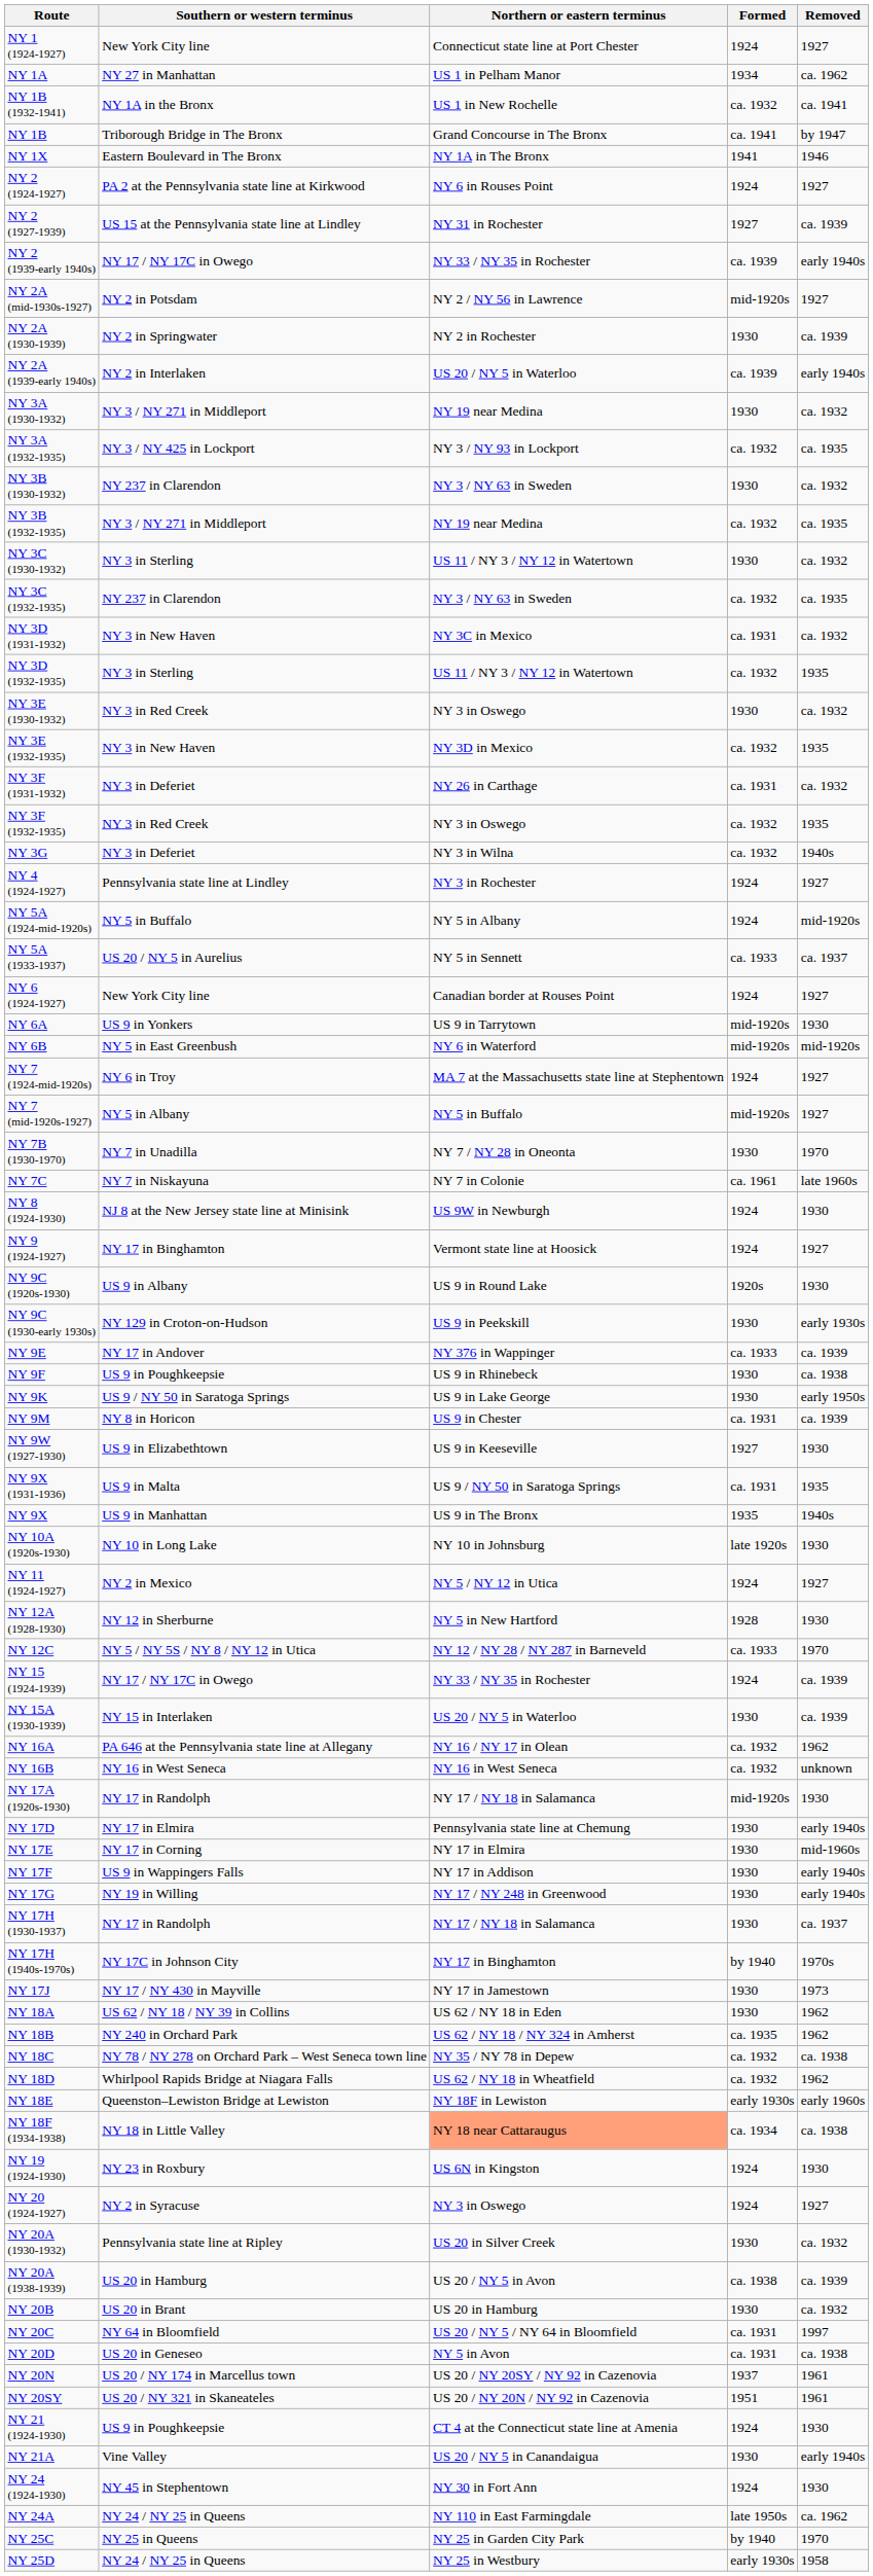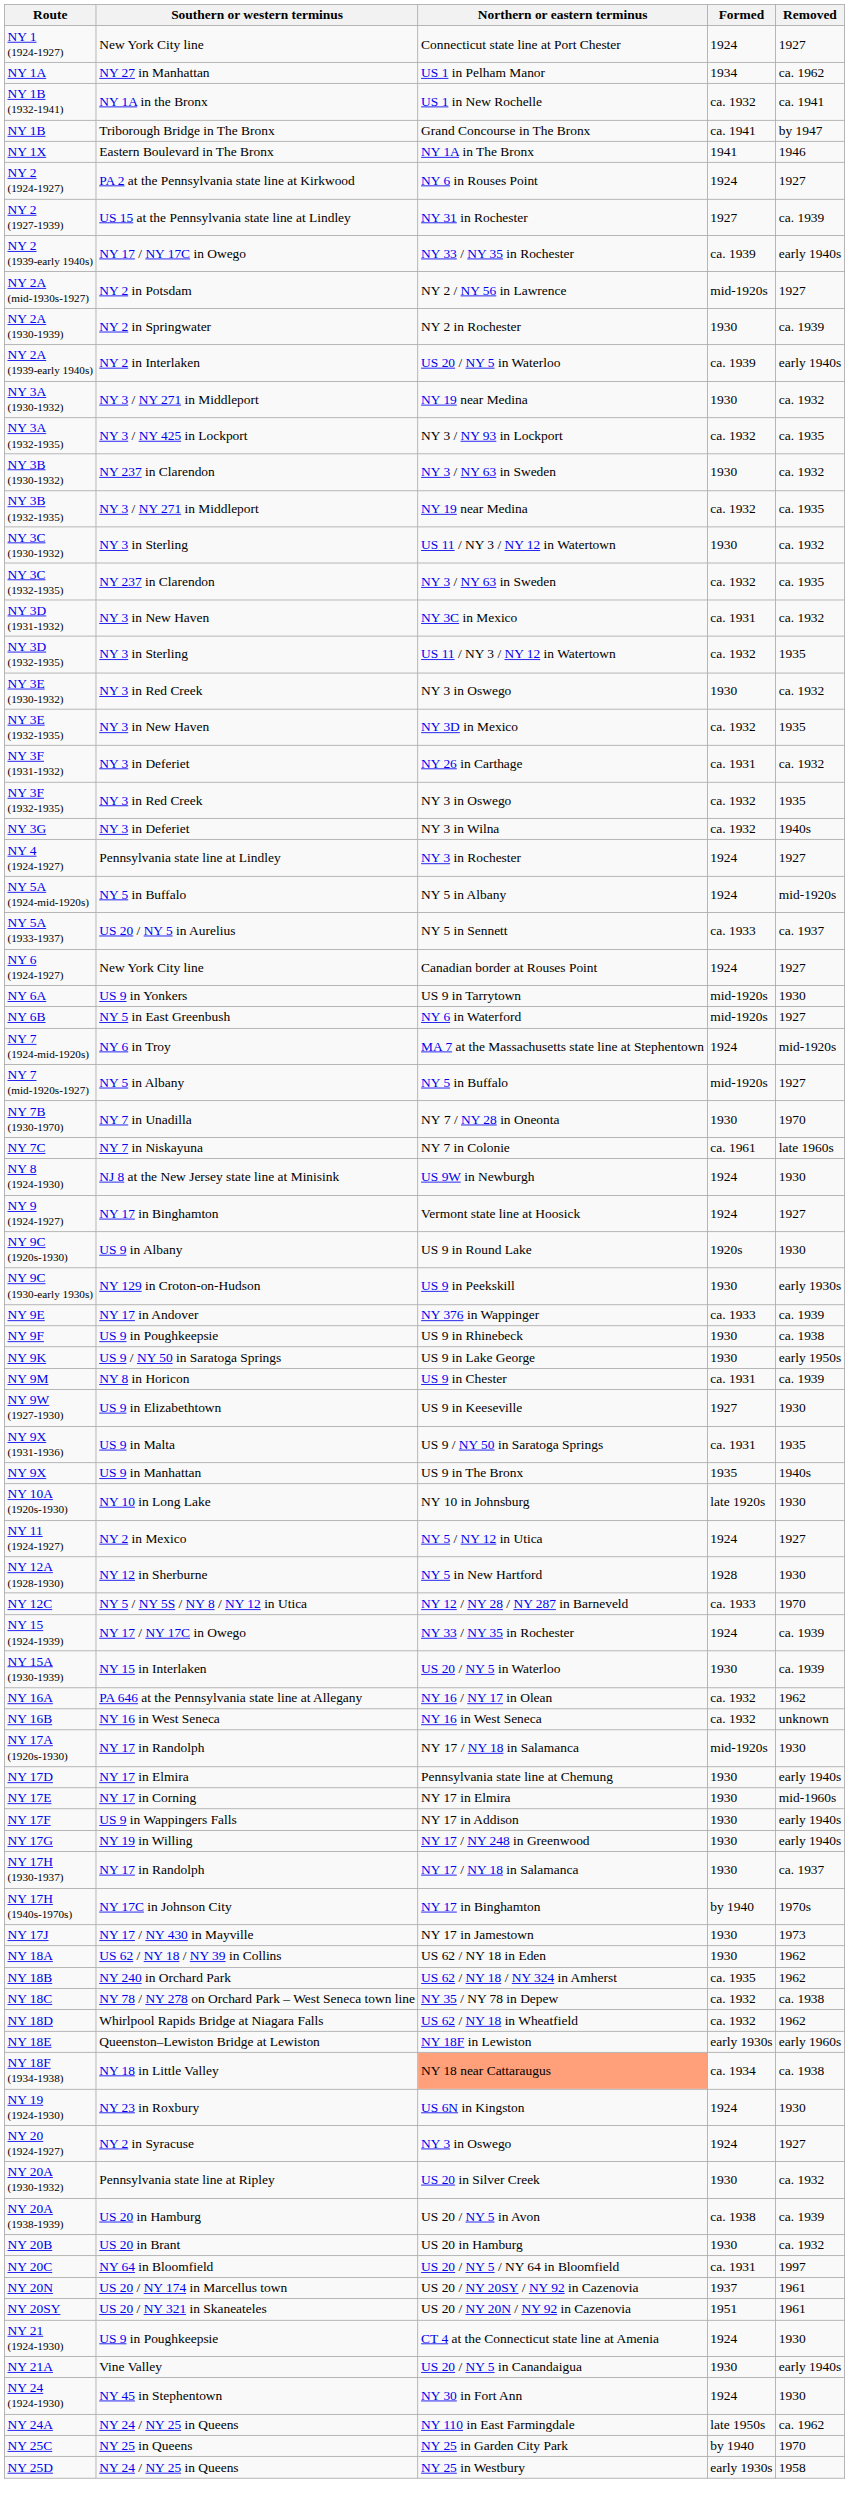NY 6B | Removed: mid-1920s -> 1927
NY 7 (1924-mid-1920s) | Removed: 1927 -> mid-1920s
- row: NY 20D | US 20 in Geneseo | NY 5 in Avon | ca. 1931 | ca. 1938
